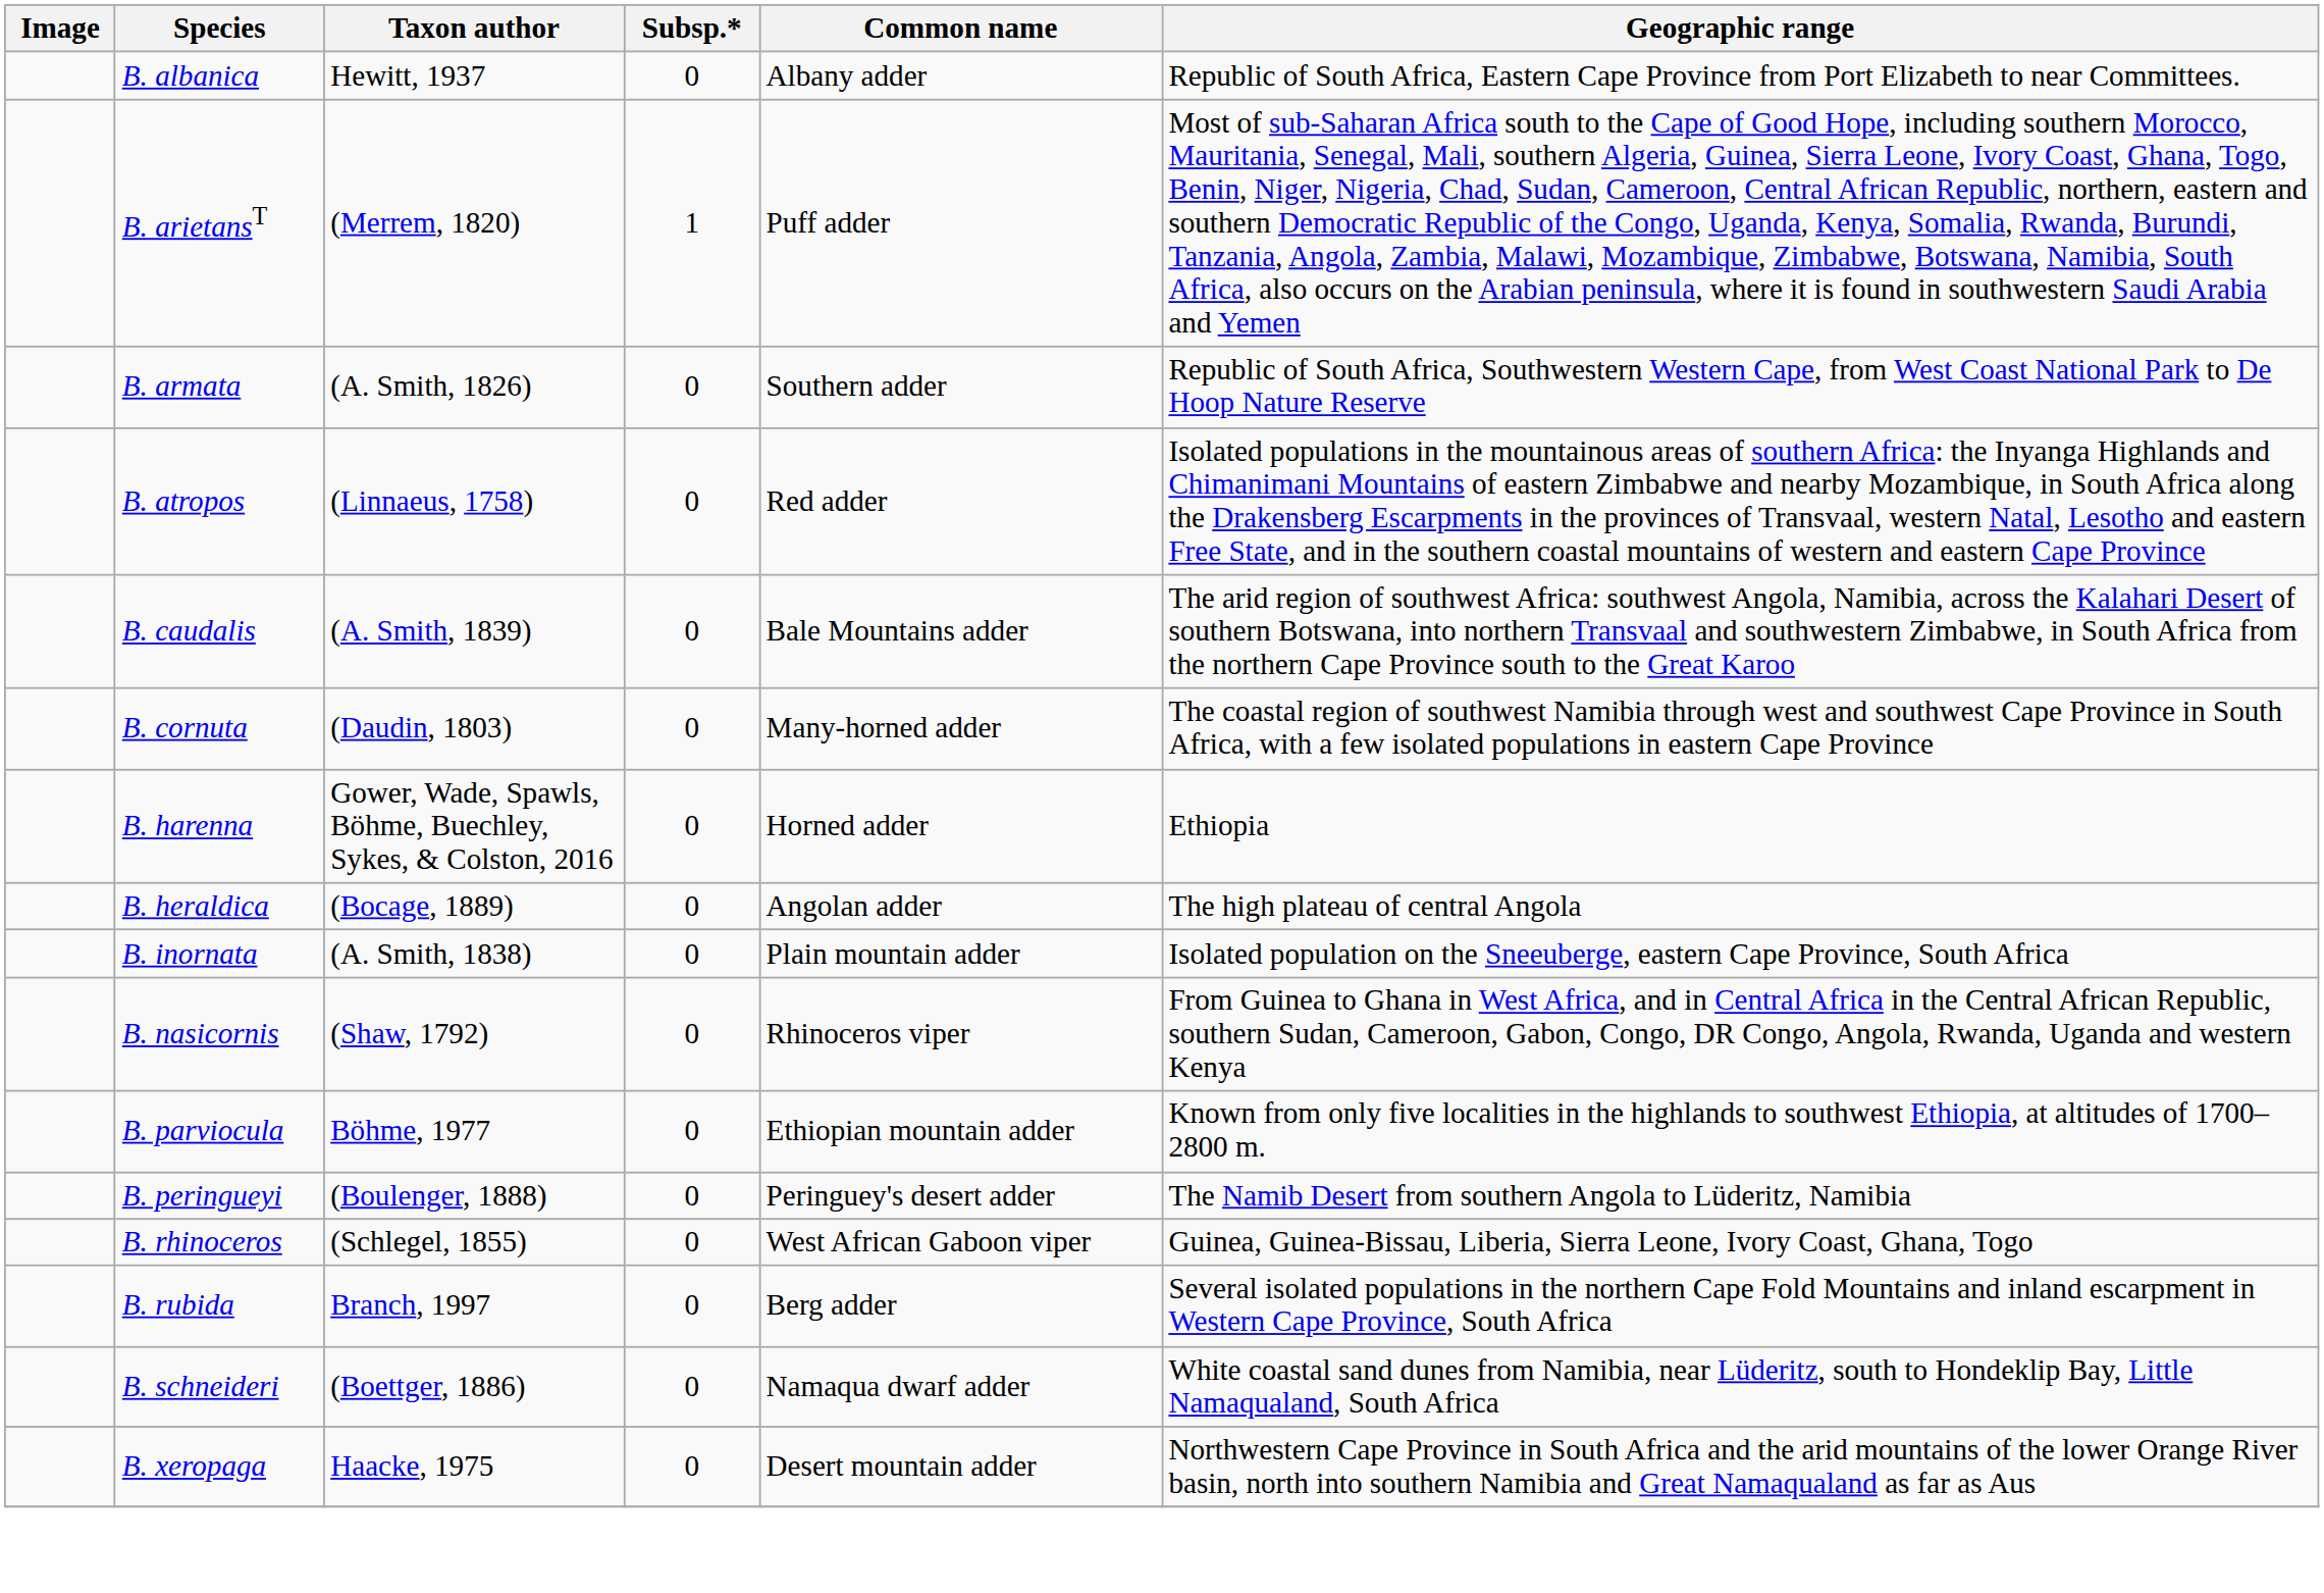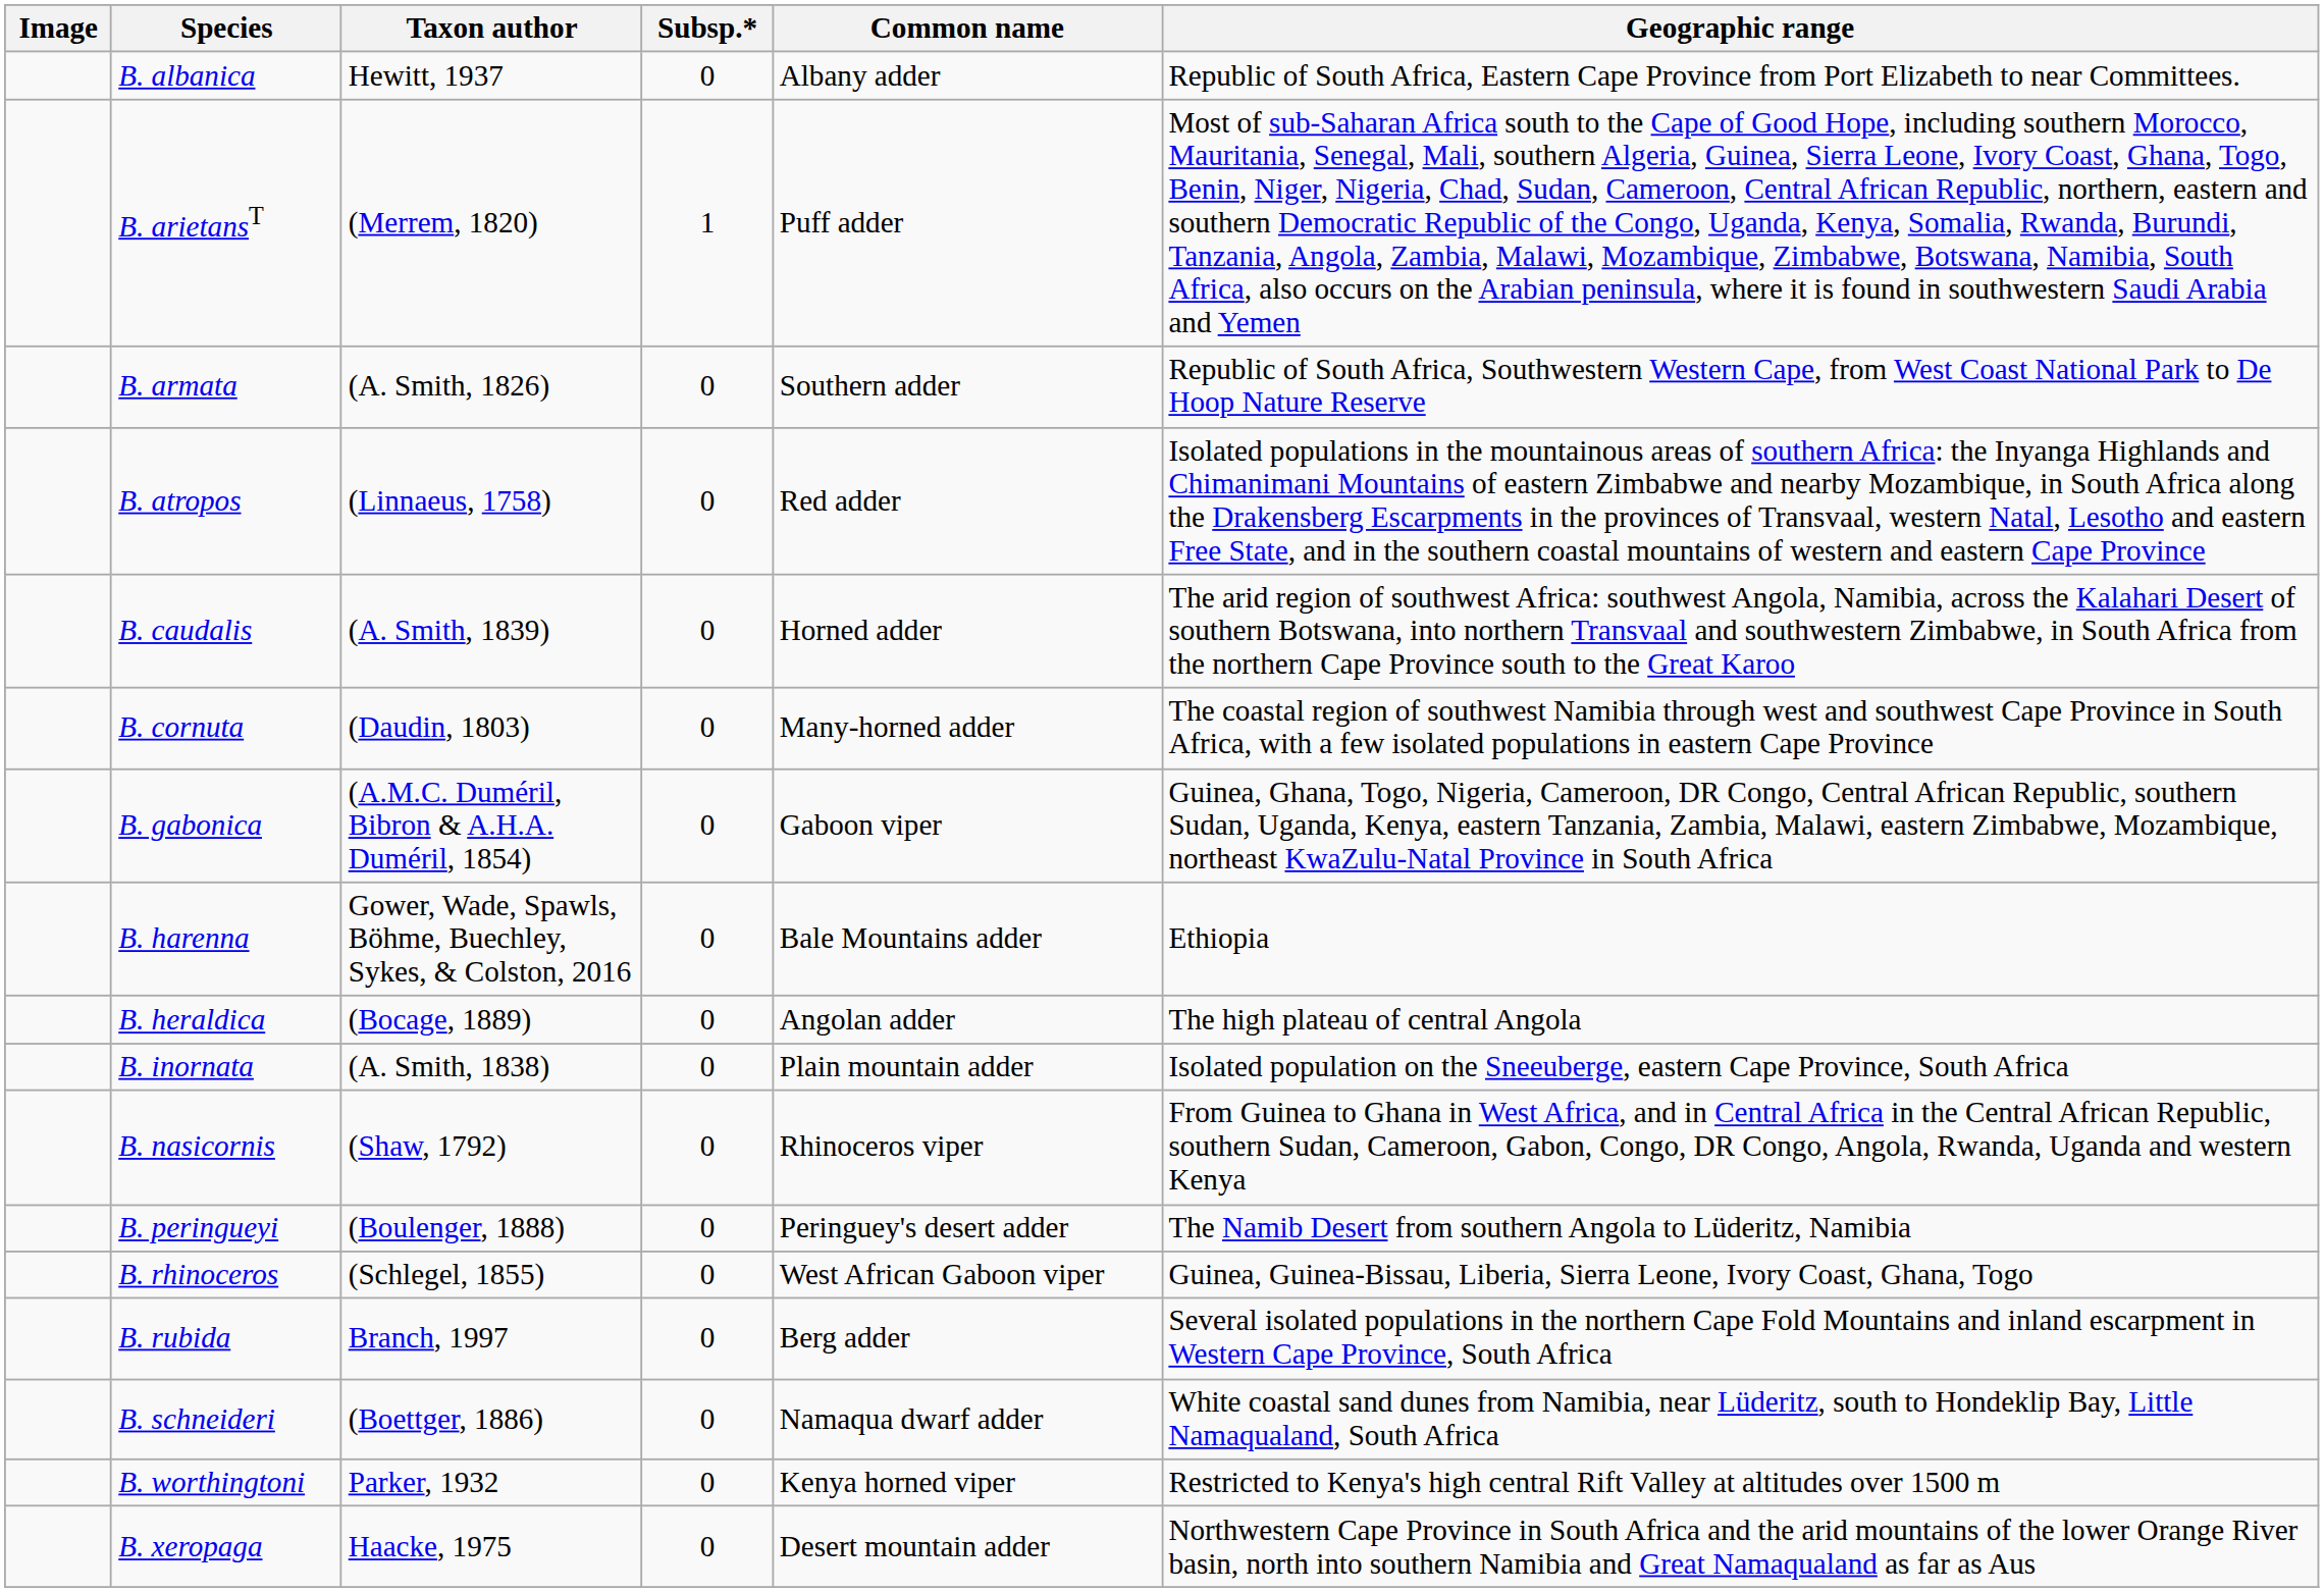B. caudalis | Common name: Bale Mountains adder -> Horned adder
+ row: B. gabonica | (A.M.C. Duméril, Bibron & A.H.A. Duméril, 1854) | 0 | Gaboon viper | Guinea, Ghana, Togo, Nigeria, Cameroon, DR Congo, Central African Republic, southern Sudan, Uganda, Kenya, eastern Tanzania, Zambia, Malawi, eastern Zimbabwe, Mozambique, northeast KwaZulu-Natal Province in South Africa
B. harenna | Common name: Horned adder -> Bale Mountains adder
- row: B. parviocula | Böhme, 1977 | 0 | Ethiopian mountain adder | Known from only five localities in the highlands to southwest Ethiopia, at altitudes of 1700–2800 m.
+ row: B. worthingtoni | Parker, 1932 | 0 | Kenya horned viper | Restricted to Kenya's high central Rift Valley at altitudes over 1500 m
